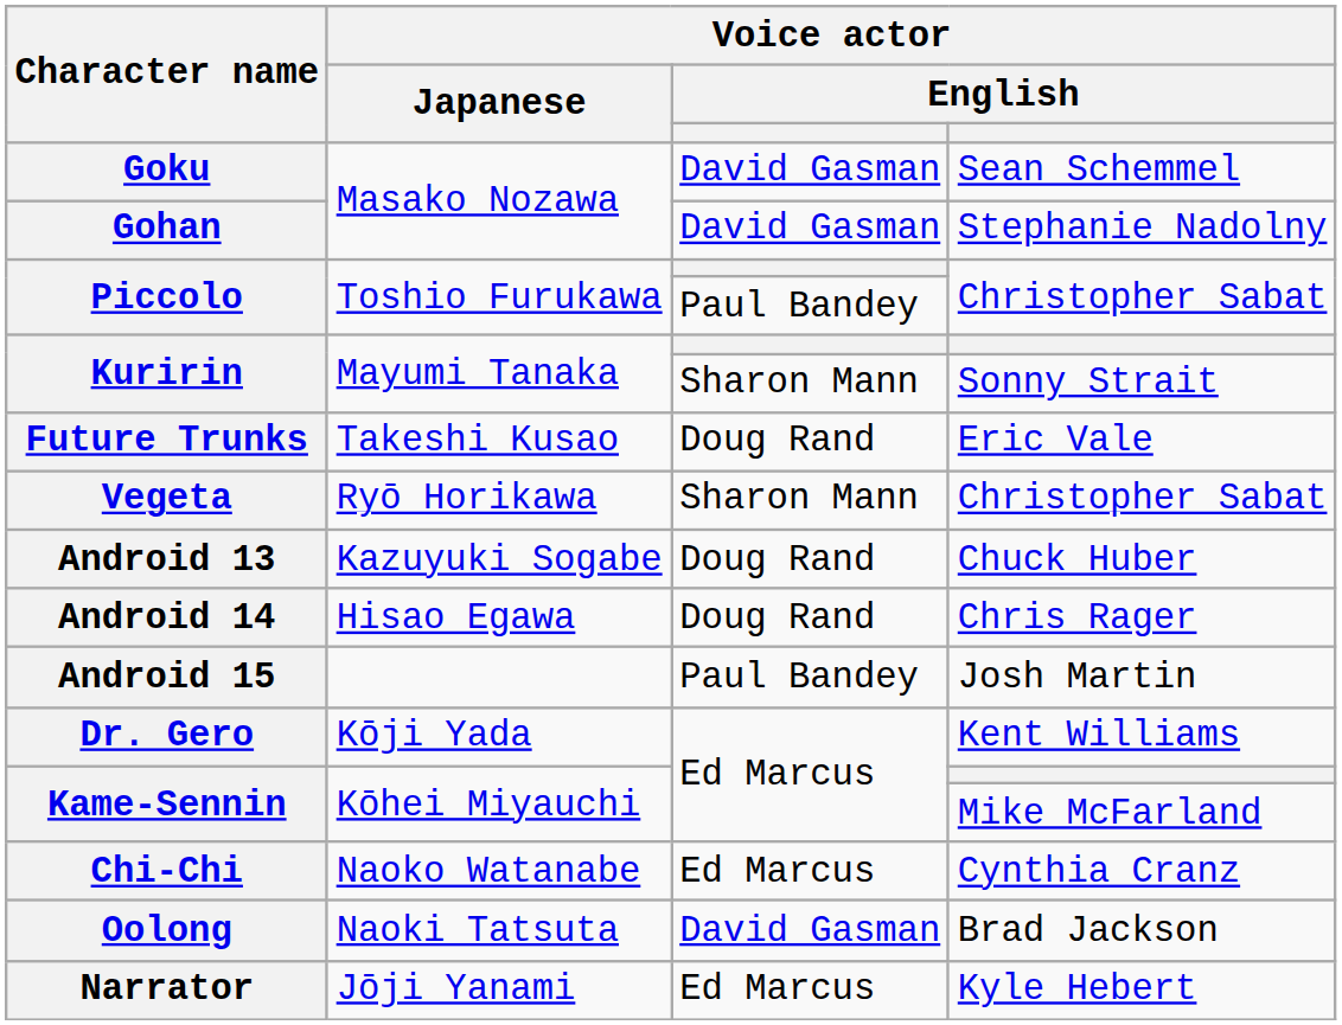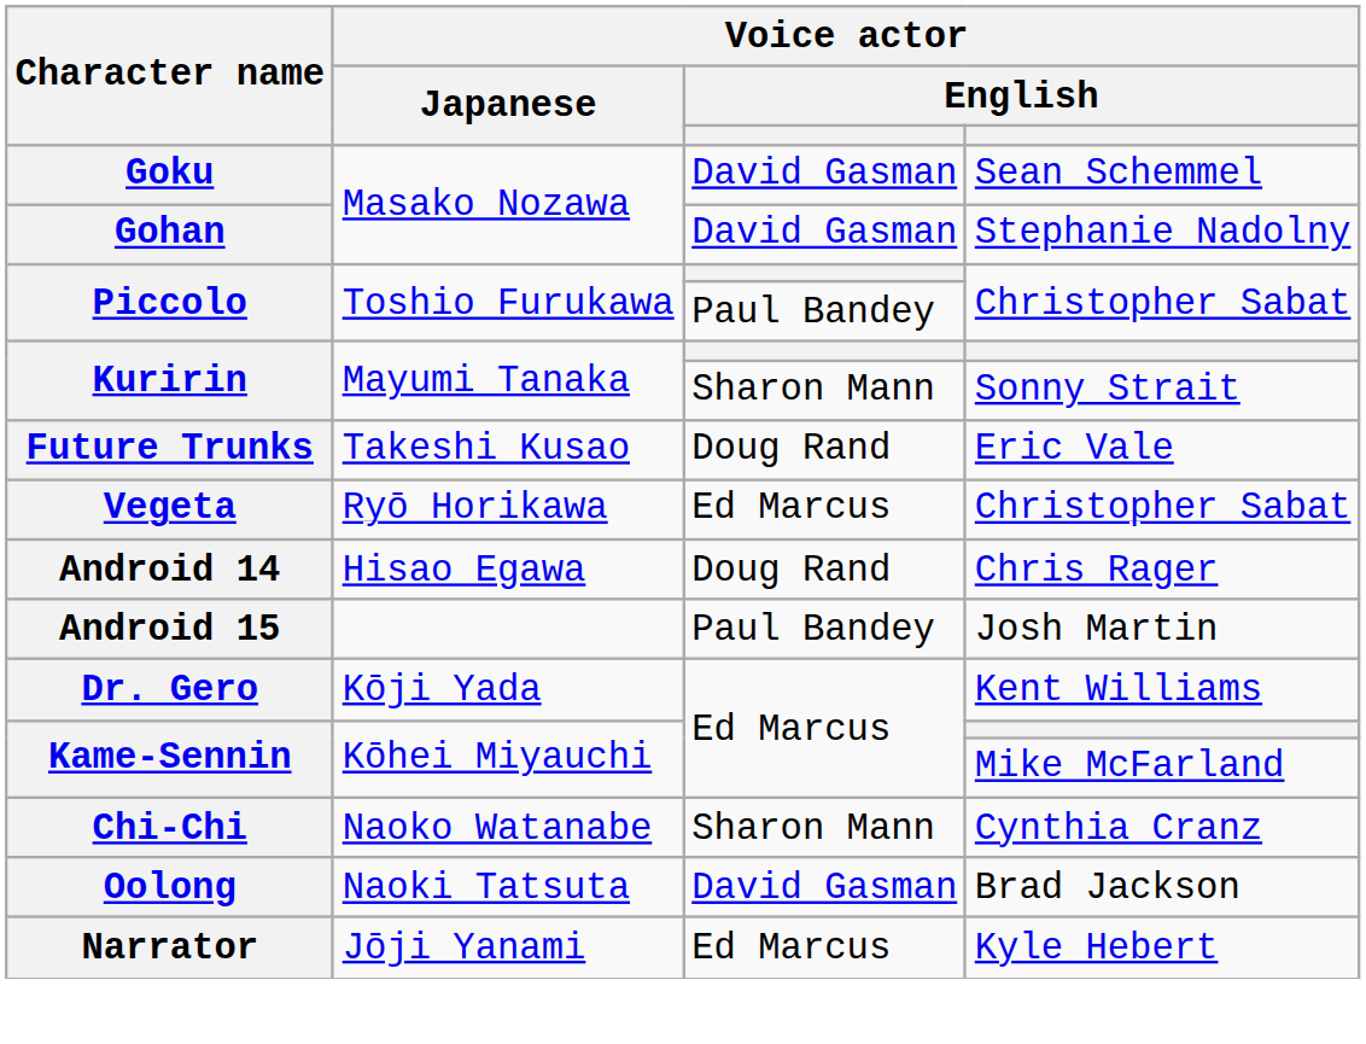Vegeta | column 3: Sharon Mann -> Ed Marcus
- row: Android 13 | Kazuyuki Sogabe | Doug Rand | Chuck Huber
Chi-Chi | column 3: Ed Marcus -> Sharon Mann
